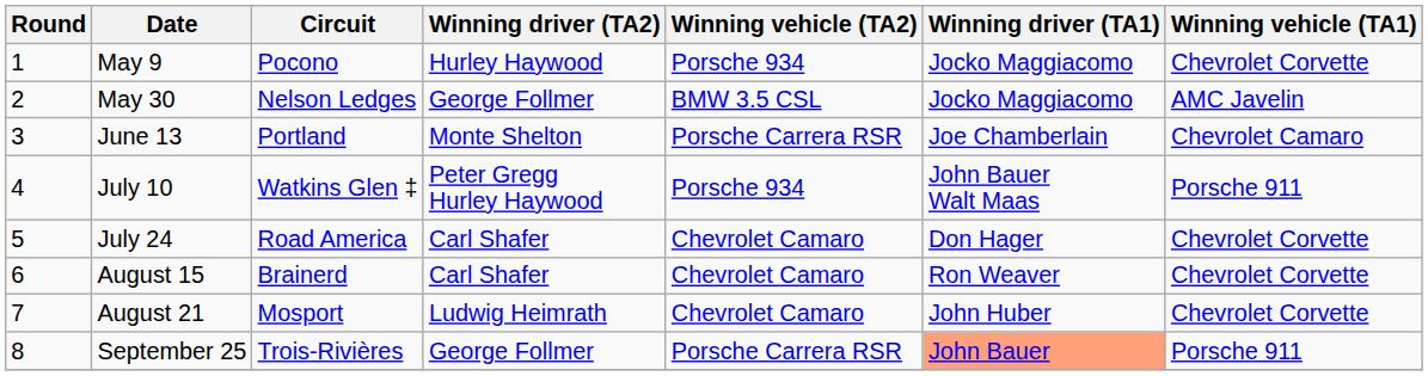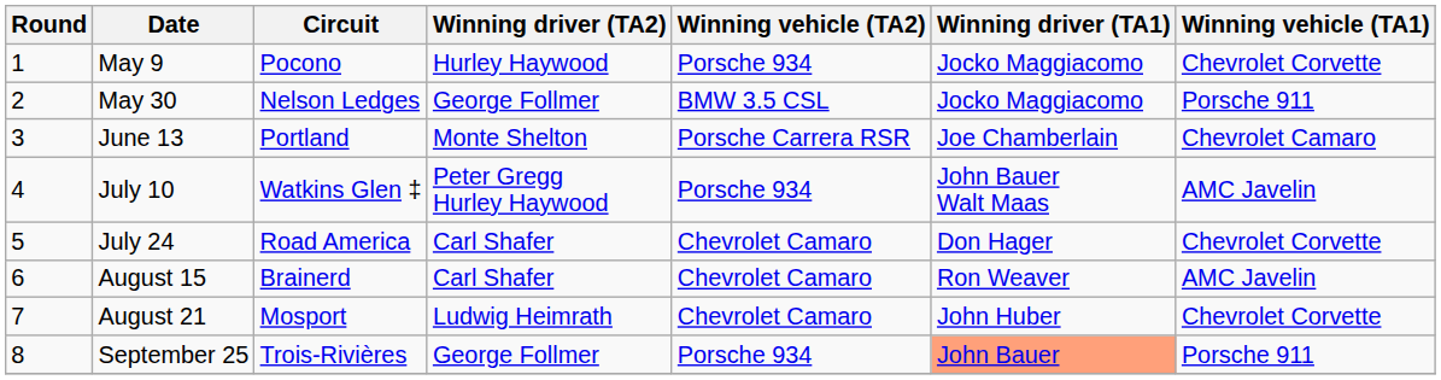May 30 | Winning vehicle (TA1): AMC Javelin -> Porsche 911
July 10 | Winning vehicle (TA1): Porsche 911 -> AMC Javelin
August 15 | Winning vehicle (TA1): Chevrolet Corvette -> AMC Javelin
September 25 | Winning vehicle (TA2): Porsche Carrera RSR -> Porsche 934
